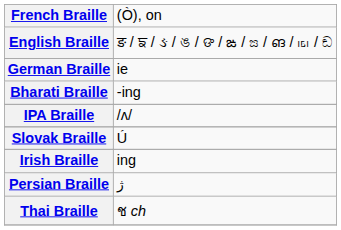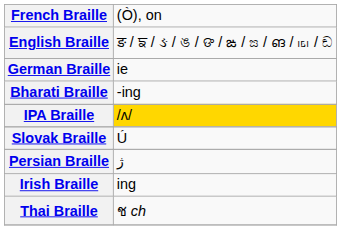IPA Braille | column 2: no background -> gold background
rows swapped: Persian Braille <-> Irish Braille
